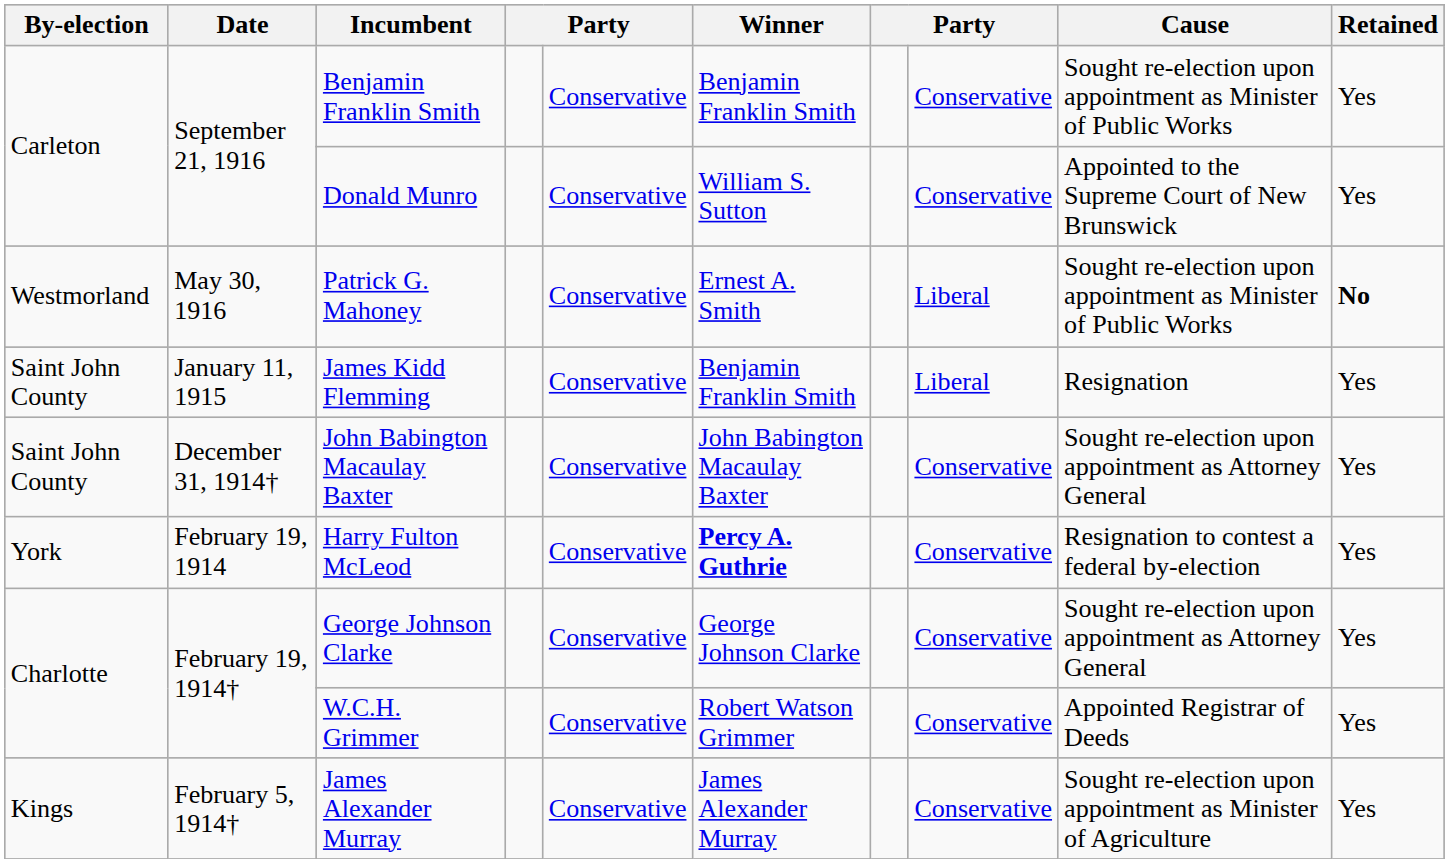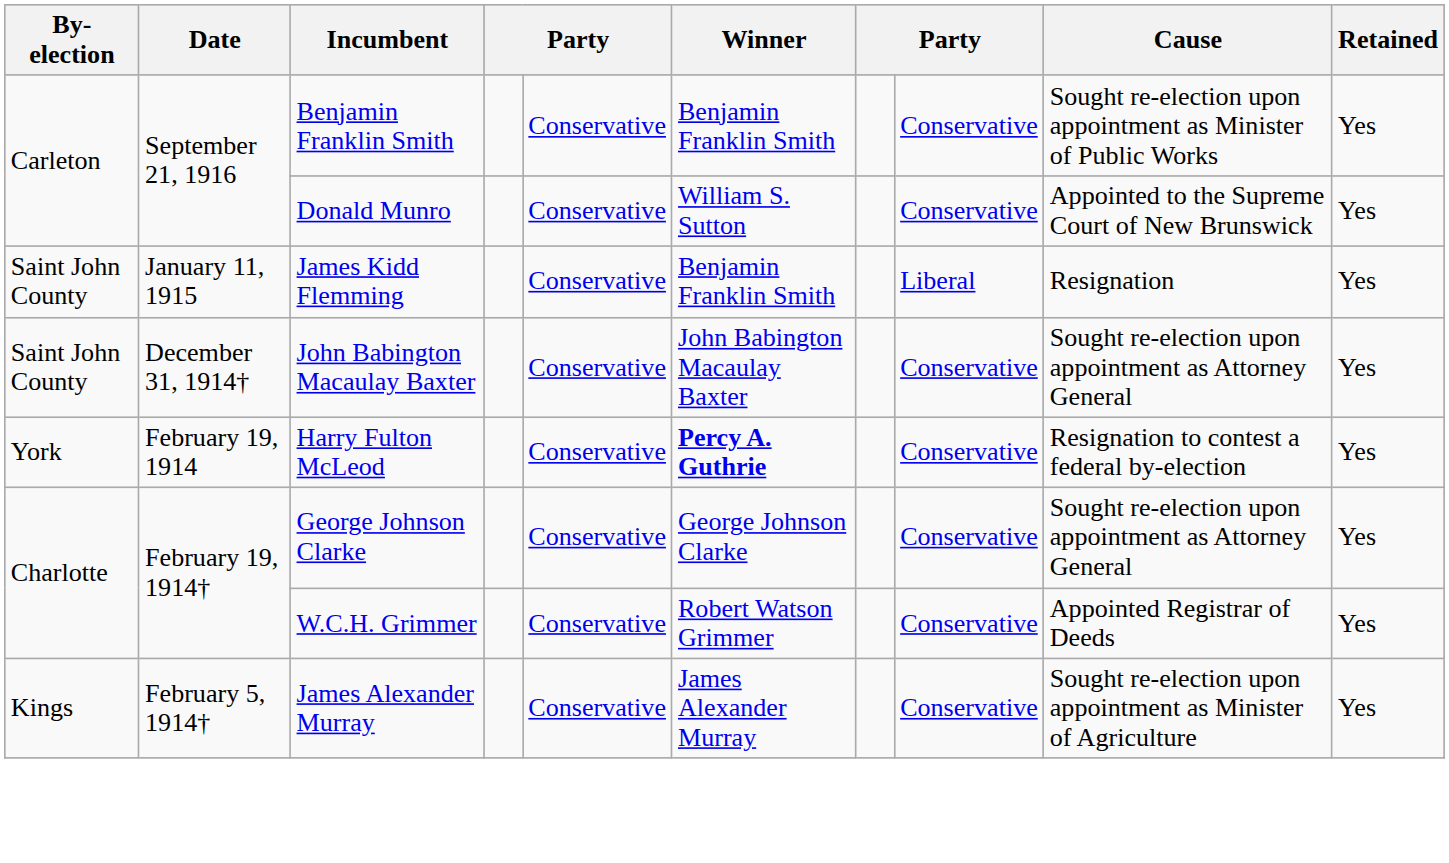- row: Westmorland | May 30, 1916 | Patrick G. Mahoney | Conservative | Ernest A. Smith | Liberal | Sought re-election upon appointment as Minister of Public Works | No
